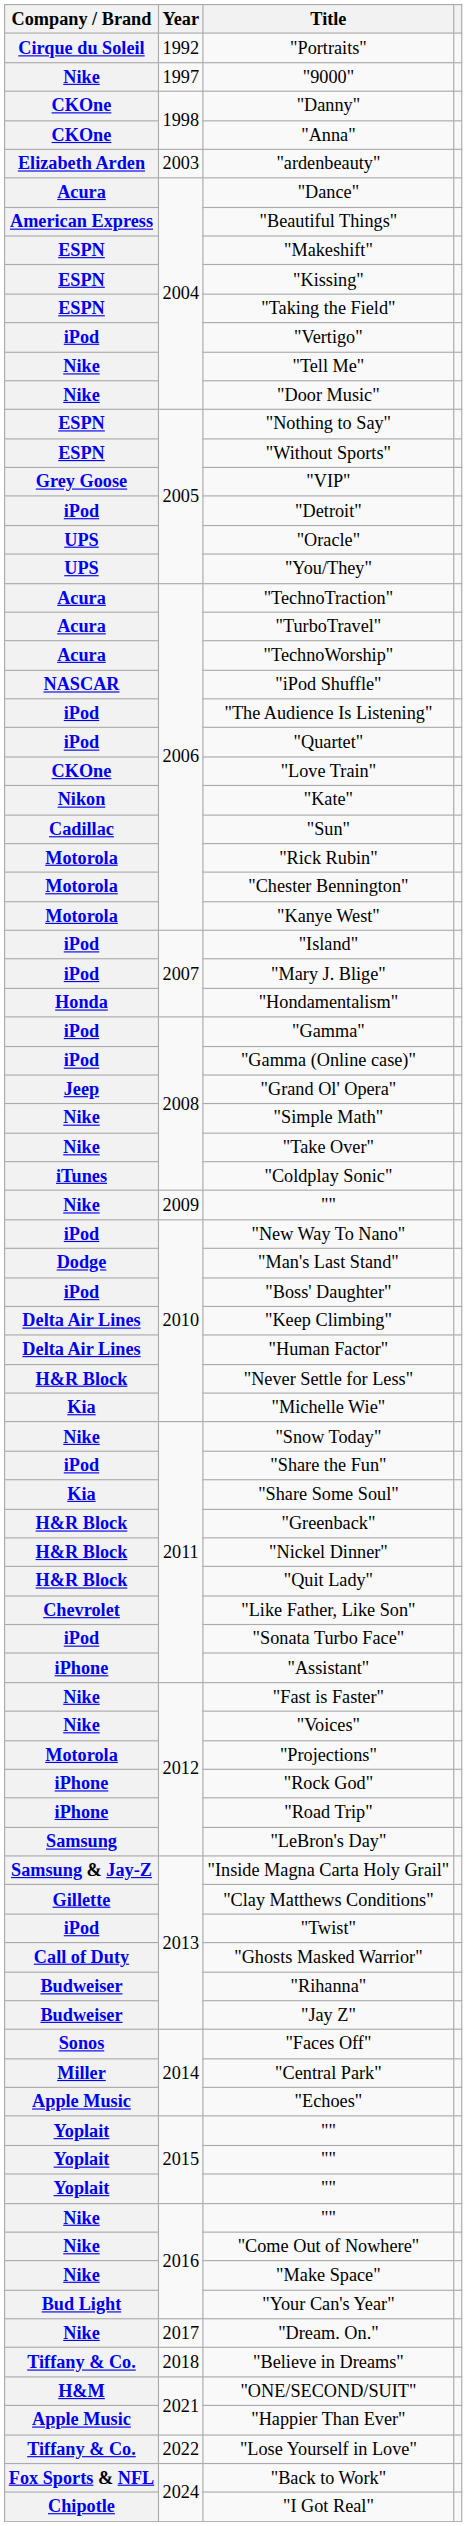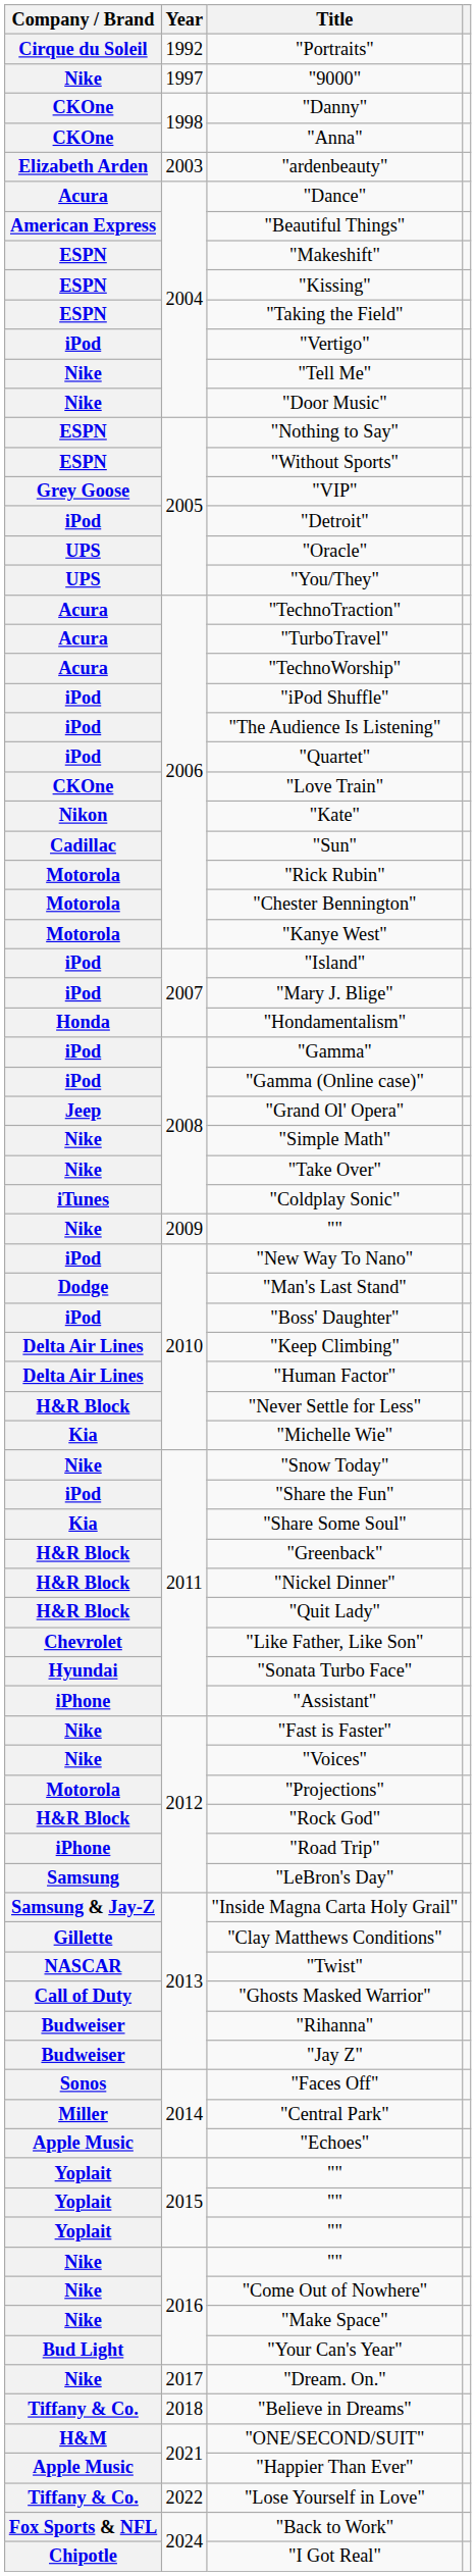"iPod Shuffle" | Company / Brand: NASCAR -> iPod
"Sonata Turbo Face" | Company / Brand: iPod -> Hyundai
"Rock God" | Company / Brand: iPhone -> H&R Block
"Twist" | Company / Brand: iPod -> NASCAR
